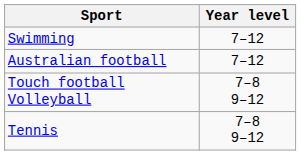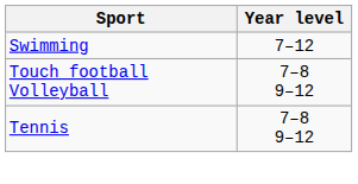- row: Australian football | 7–12
